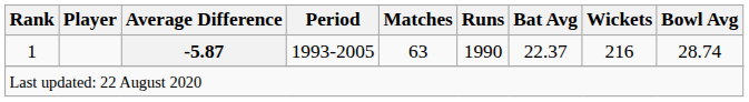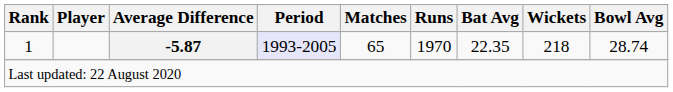1 | Period: no background -> lavender background
1 | Matches: 63 -> 65
1 | Runs: 1990 -> 1970
1 | Bat Avg: 22.37 -> 22.35
1 | Wickets: 216 -> 218
